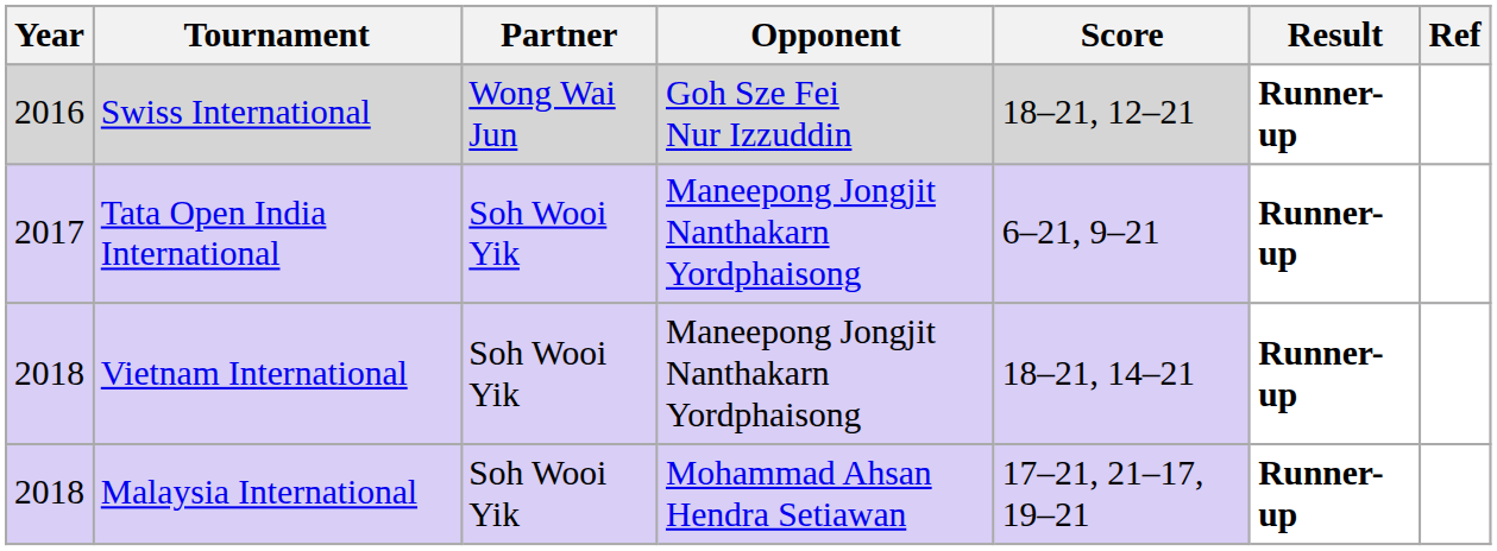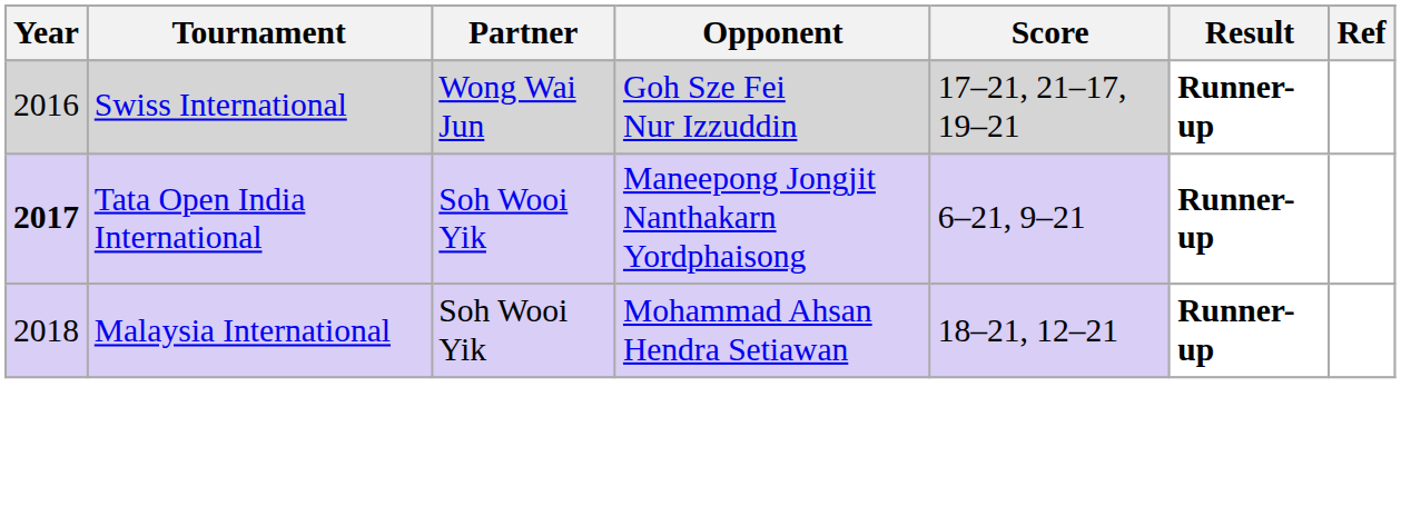Swiss International | Score: 18–21, 12–21 -> 17–21, 21–17, 19–21
Tata Open India International | Year: normal -> bold
- row: 2018 | Vietnam International | Soh Wooi Yik | Maneepong Jongjit Nanthakarn Yordphaisong | 18–21, 14–21 | Runner-up
Malaysia International | Score: 17–21, 21–17, 19–21 -> 18–21, 12–21
